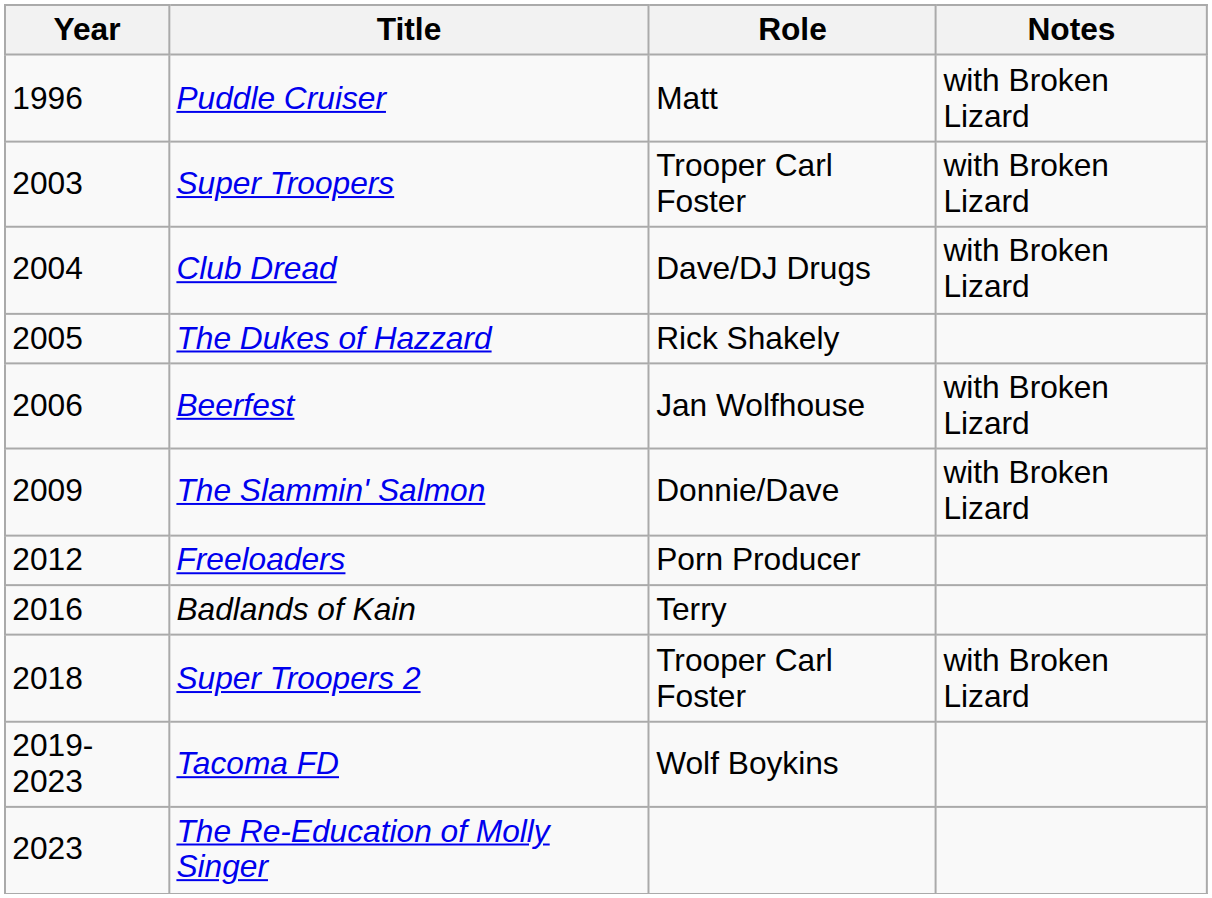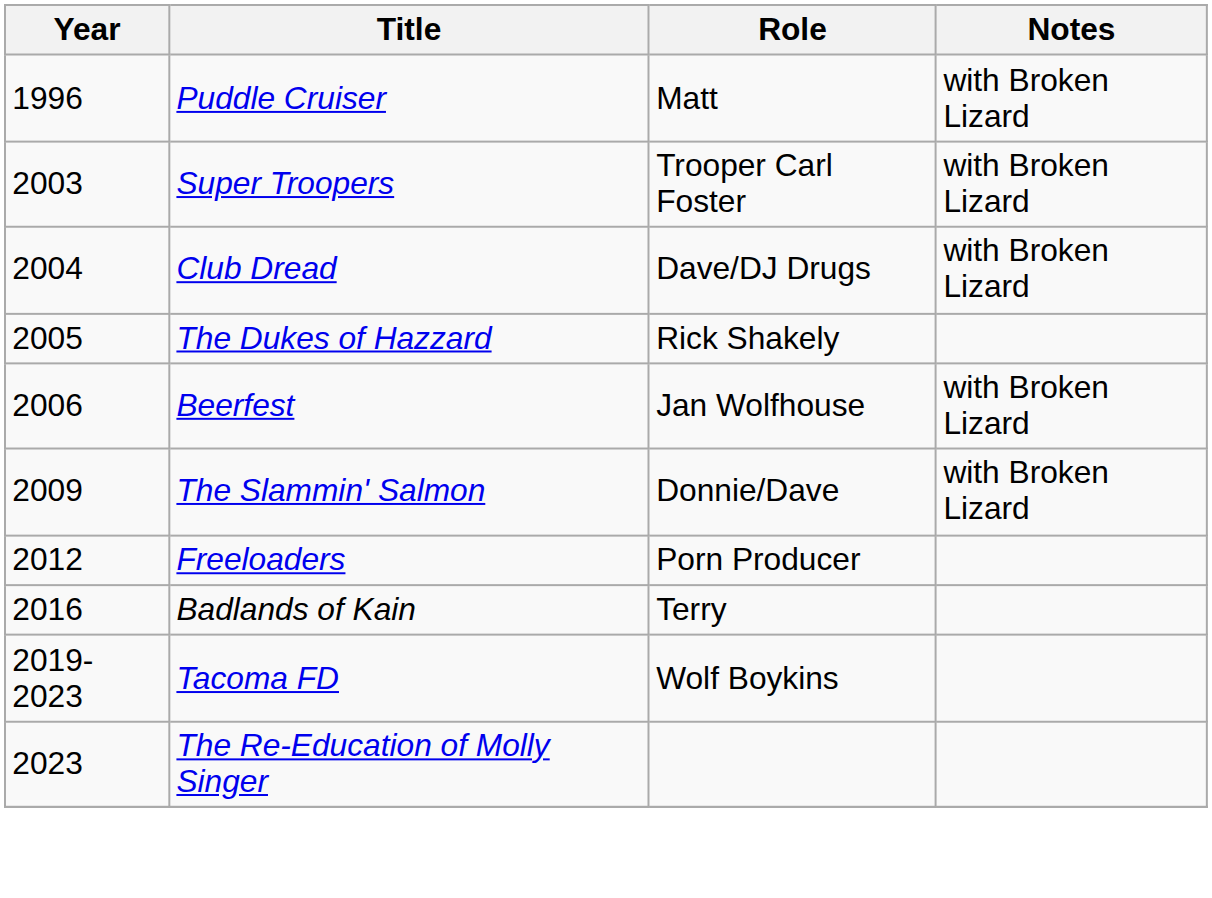- row: 2018 | Super Troopers 2 | Trooper Carl Foster | with Broken Lizard
